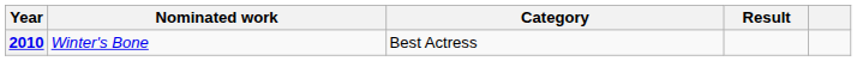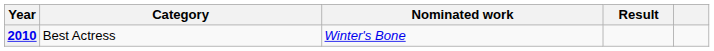columns swapped: Nominated work <-> Category
